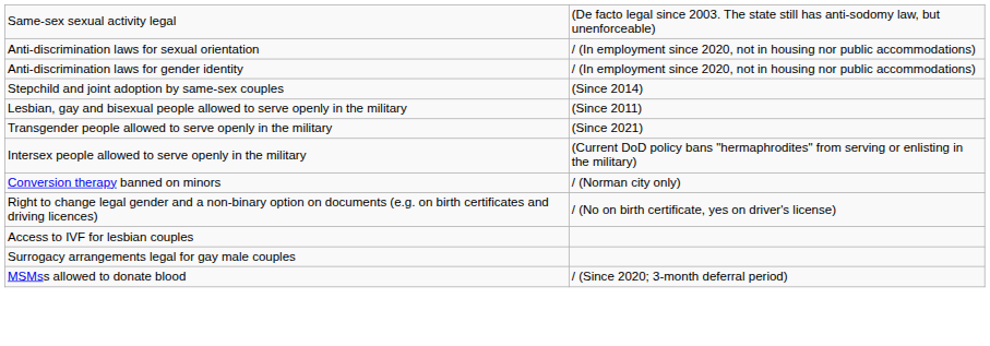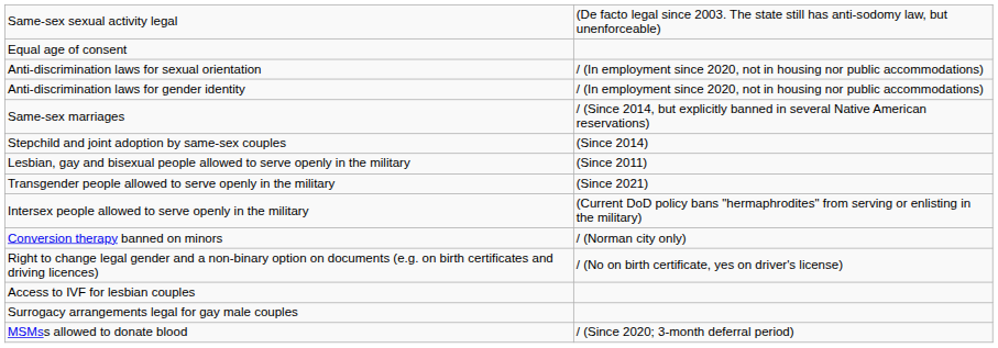+ row: Equal age of consent
+ row: Same-sex marriages | / (Since 2014, but explicitly banned in several Native American reservations)
